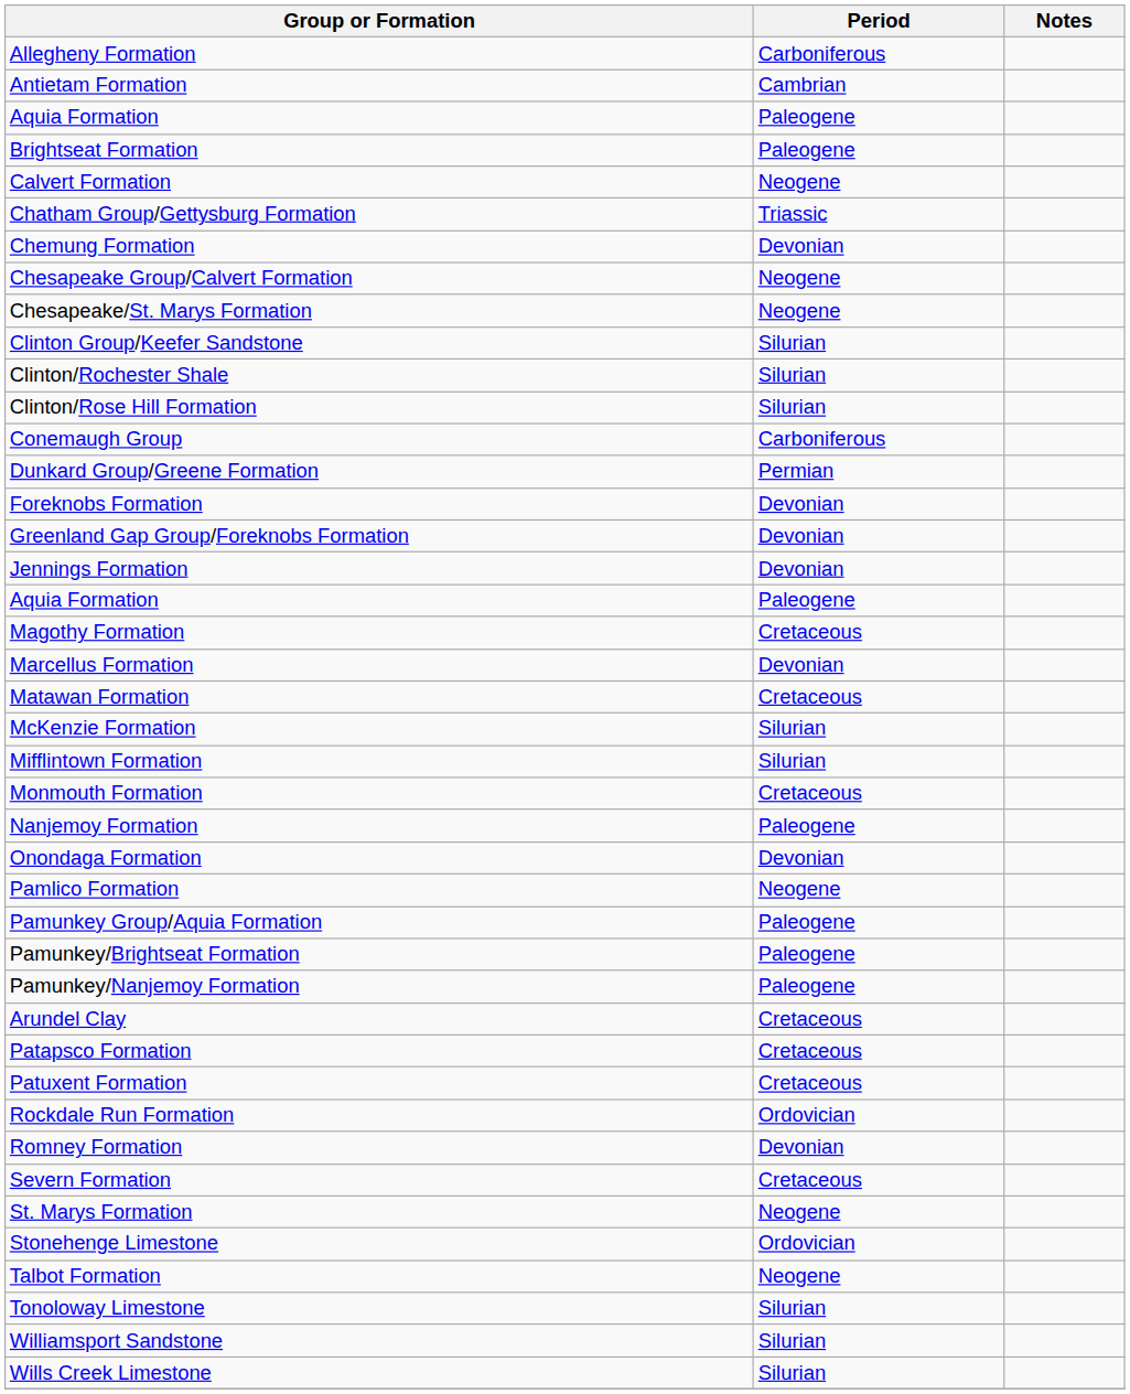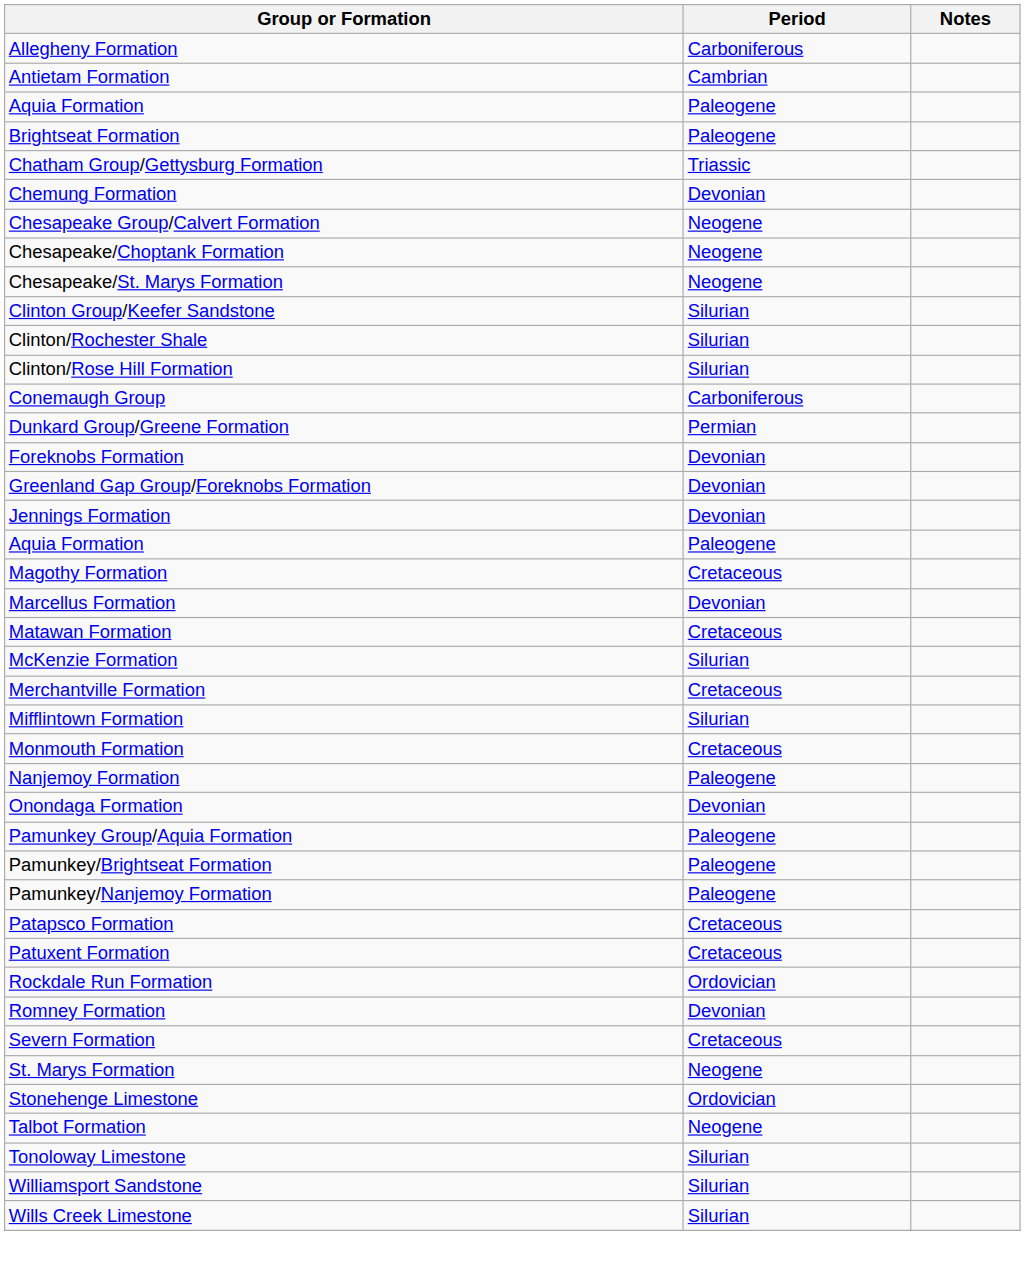- row: Calvert Formation | Neogene
+ row: Chesapeake/Choptank Formation | Neogene
+ row: Merchantville Formation | Cretaceous
- row: Pamlico Formation | Neogene
- row: Arundel Clay | Cretaceous
